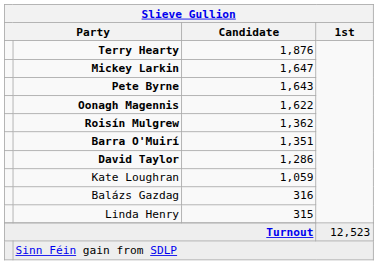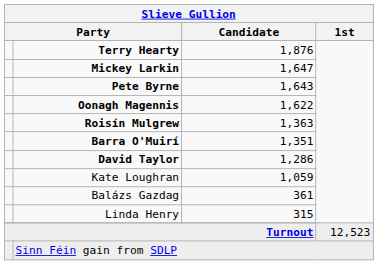Roisín Mulgrew | Slieve Gullion / Candidate: 1,362 -> 1,363
Balázs Gazdag | Slieve Gullion / Candidate: 316 -> 361
